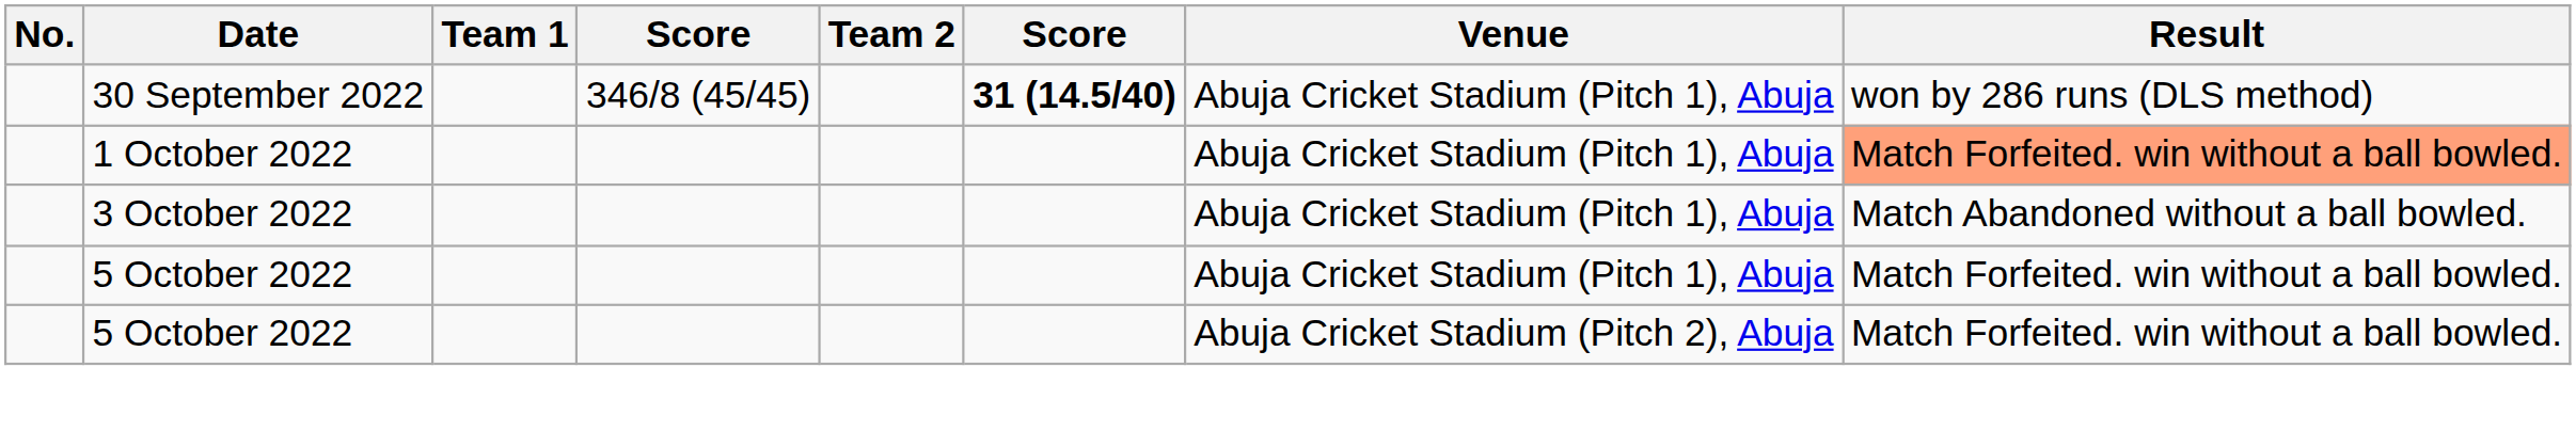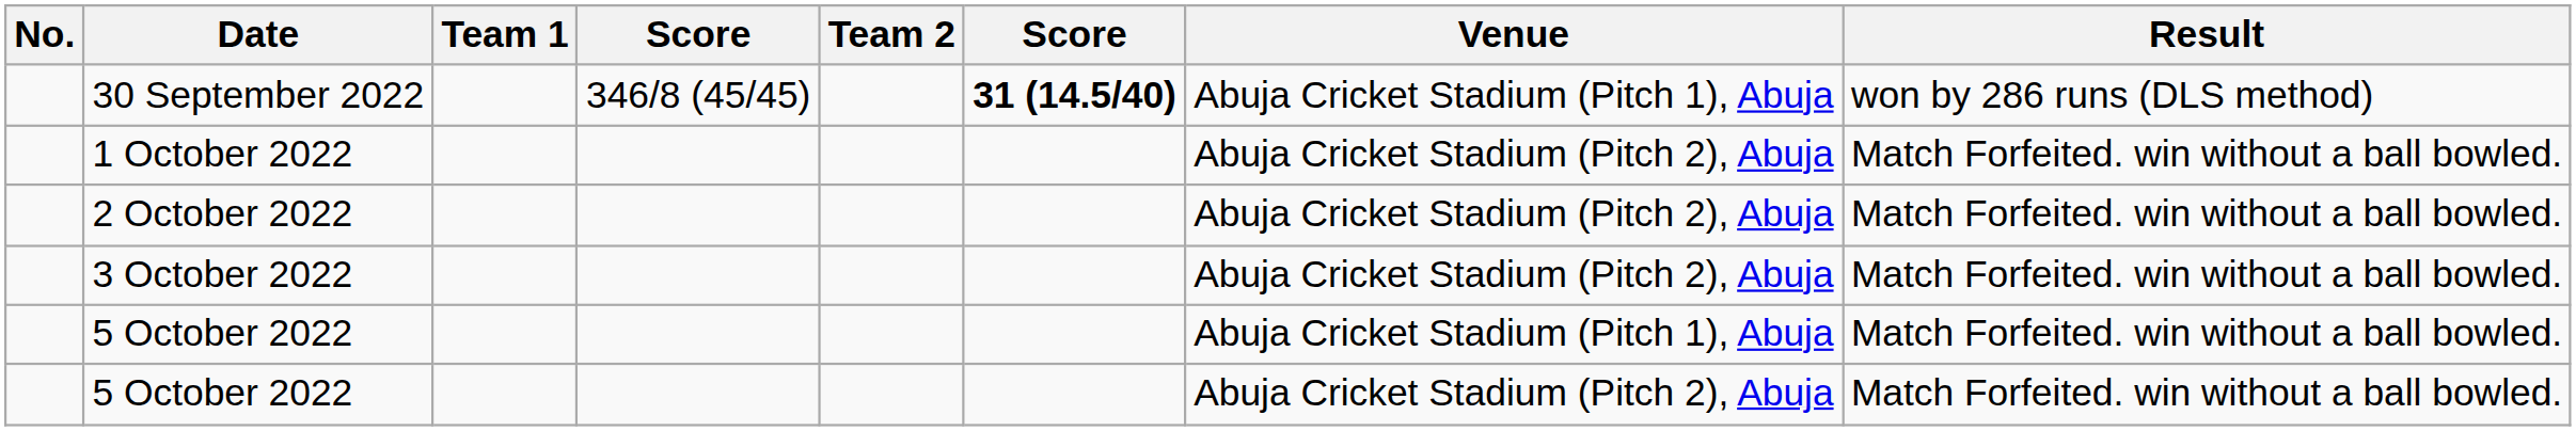1 October 2022 | Venue: Abuja Cricket Stadium (Pitch 1), Abuja -> Abuja Cricket Stadium (Pitch 2), Abuja
1 October 2022 | Result: lightsalmon background -> no background
+ row: 2 October 2022 | Abuja Cricket Stadium (Pitch 2), Abuja | Match Forfeited. win without a ball bowled.
3 October 2022 | Venue: Abuja Cricket Stadium (Pitch 1), Abuja -> Abuja Cricket Stadium (Pitch 2), Abuja
3 October 2022 | Result: Match Abandoned without a ball bowled. -> Match Forfeited. win without a ball bowled.
